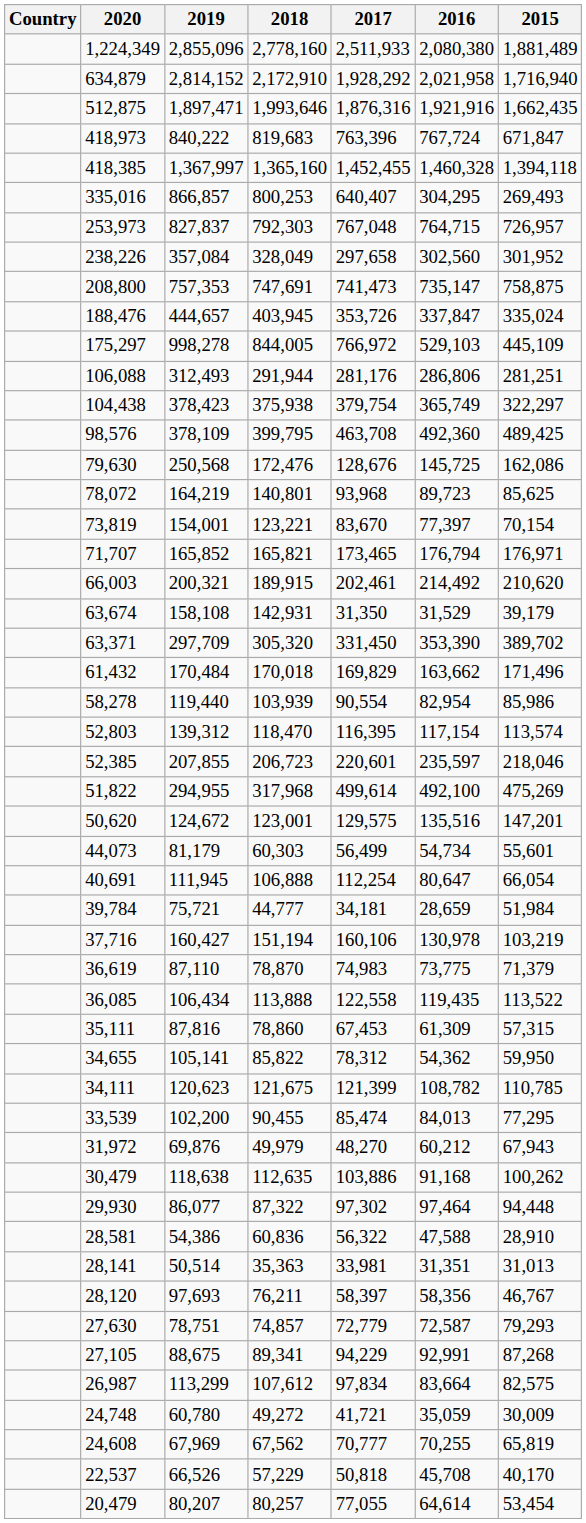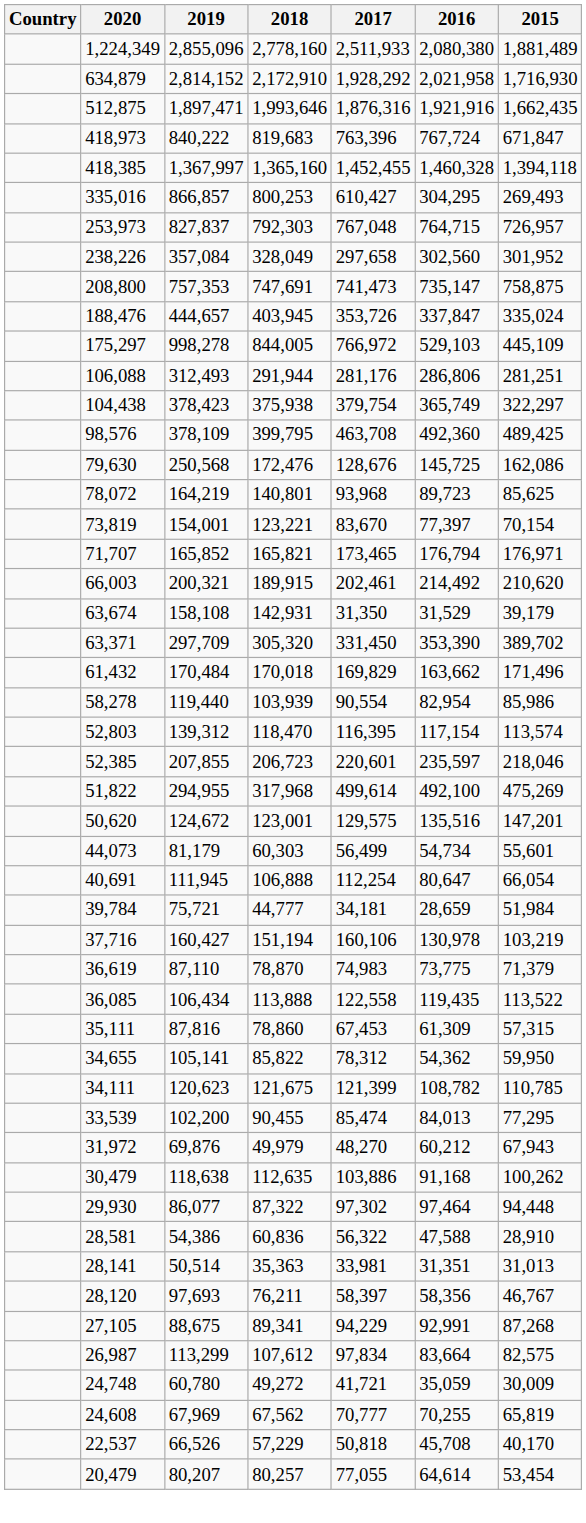634,879 | 2015: 1,716,940 -> 1,716,930
335,016 | 2017: 640,407 -> 610,427
- row: 27,630 | 78,751 | 74,857 | 72,779 | 72,587 | 79,293
